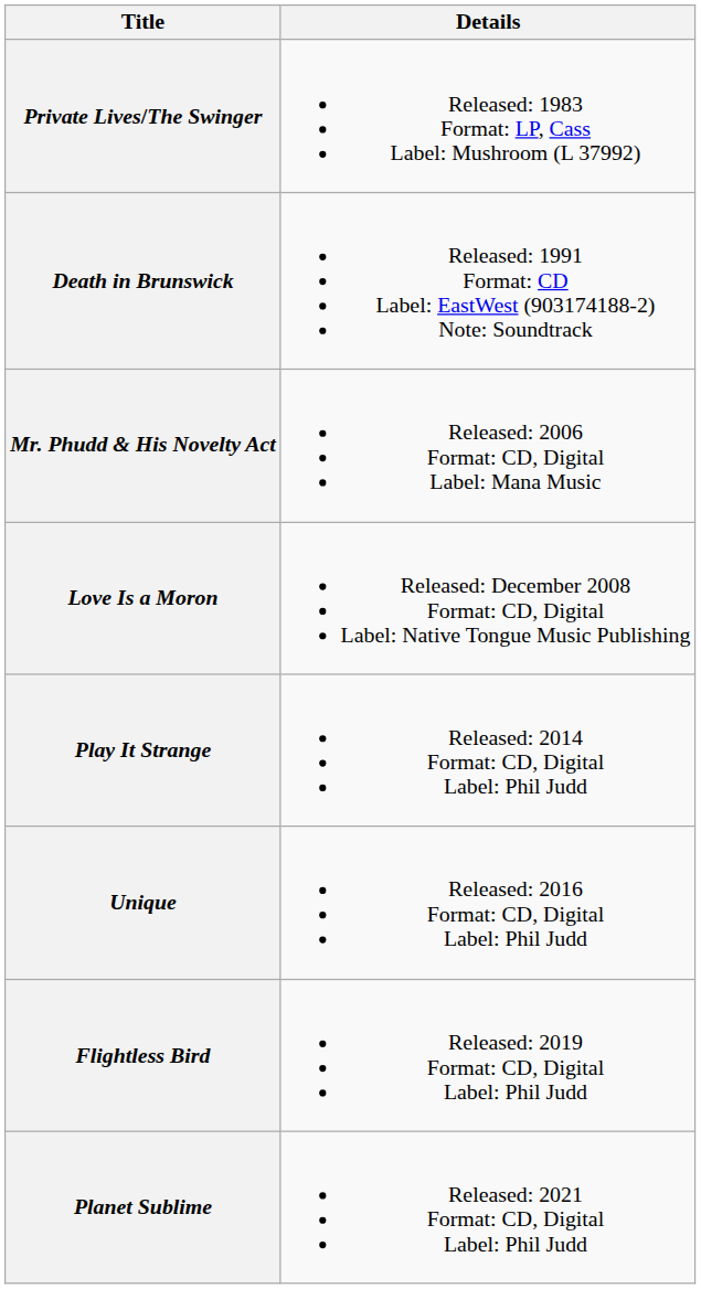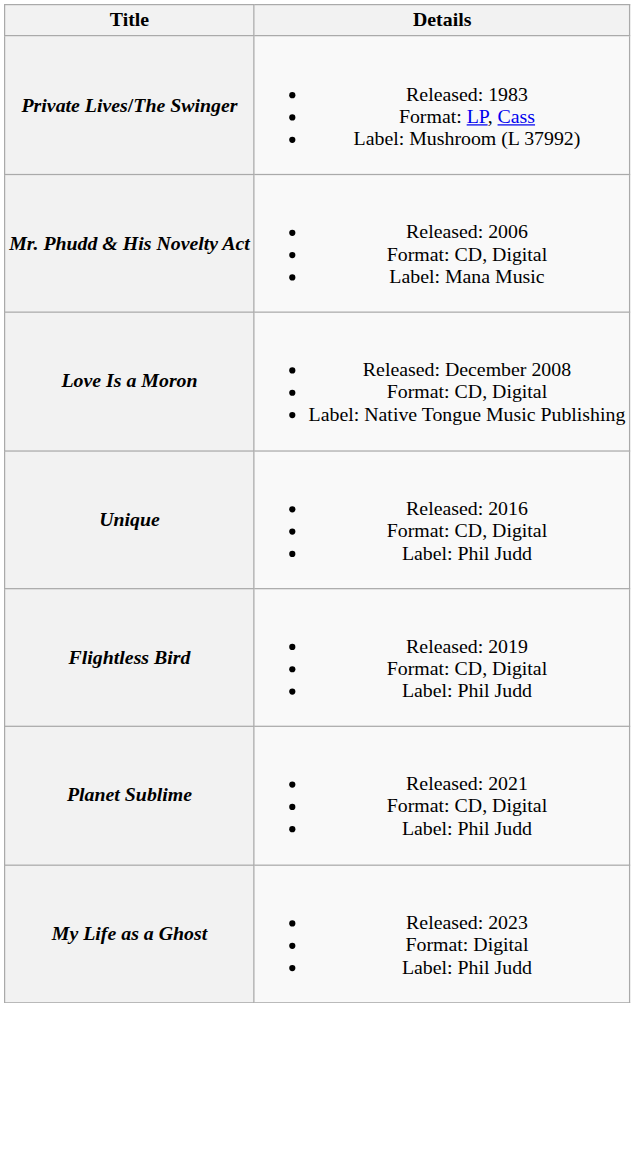- row: Death in Brunswick | Released: 1991 Format: CD Label: EastWest (903174188-2) Note: Soundtrack
- row: Play It Strange | Released: 2014 Format: CD, Digital Label: Phil Judd
+ row: My Life as a Ghost | Released: 2023 Format: Digital Label: Phil Judd
